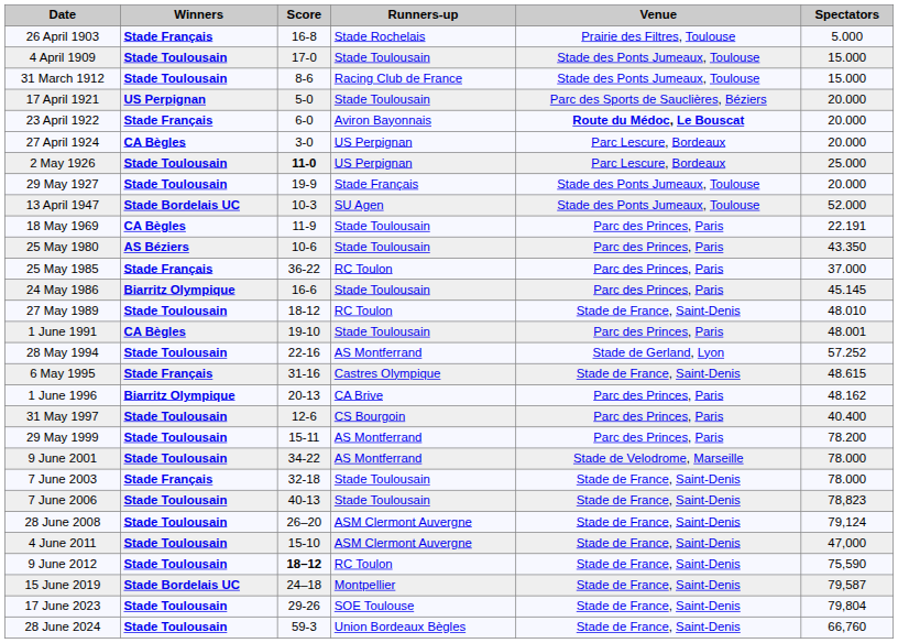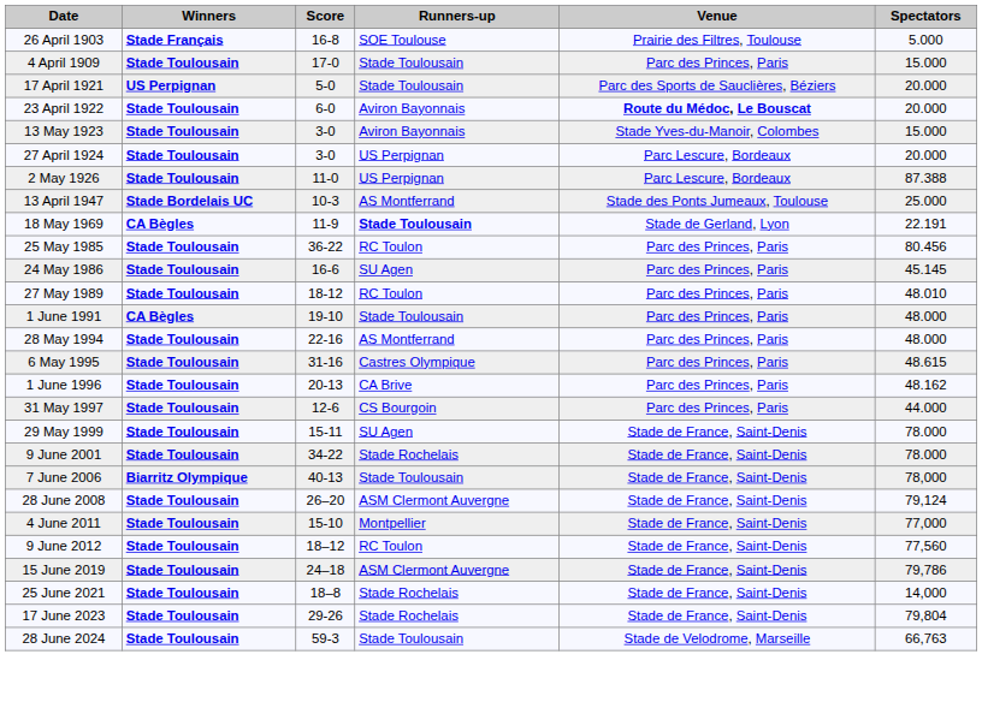26 April 1903 | Runners-up: Stade Rochelais -> SOE Toulouse
4 April 1909 | Venue: Stade des Ponts Jumeaux, Toulouse -> Parc des Princes, Paris
- row: 31 March 1912 | Stade Toulousain | 8-6 | Racing Club de France | Stade des Ponts Jumeaux, Toulouse | 15.000
23 April 1922 | Winners: Stade Français -> Stade Toulousain
+ row: 13 May 1923 | Stade Toulousain | 3-0 | Aviron Bayonnais | Stade Yves-du-Manoir, Colombes | 15.000
27 April 1924 | Winners: CA Bègles -> Stade Toulousain
2 May 1926 | Score: bold -> normal
2 May 1926 | Spectators: 25.000 -> 87.388
- row: 29 May 1927 | Stade Toulousain | 19-9 | Stade Français | Stade des Ponts Jumeaux, Toulouse | 20.000
13 April 1947 | Runners-up: SU Agen -> AS Montferrand
13 April 1947 | Spectators: 52.000 -> 25.000
18 May 1969 | Runners-up: normal -> bold
18 May 1969 | Venue: Parc des Princes, Paris -> Stade de Gerland, Lyon
- row: 25 May 1980 | AS Béziers | 10-6 | Stade Toulousain | Parc des Princes, Paris | 43.350
25 May 1985 | Winners: Stade Français -> Stade Toulousain
25 May 1985 | Spectators: 37.000 -> 80.456
24 May 1986 | Winners: Biarritz Olympique -> Stade Toulousain
24 May 1986 | Runners-up: Stade Toulousain -> SU Agen
27 May 1989 | Venue: Stade de France, Saint-Denis -> Parc des Princes, Paris
1 June 1991 | Spectators: 48.001 -> 48.000
28 May 1994 | Venue: Stade de Gerland, Lyon -> Parc des Princes, Paris
28 May 1994 | Spectators: 57.252 -> 48.000
6 May 1995 | Winners: Stade Français -> Stade Toulousain
6 May 1995 | Venue: Stade de France, Saint-Denis -> Parc des Princes, Paris
1 June 1996 | Winners: Biarritz Olympique -> Stade Toulousain
31 May 1997 | Spectators: 40.400 -> 44.000
29 May 1999 | Runners-up: AS Montferrand -> SU Agen
29 May 1999 | Venue: Parc des Princes, Paris -> Stade de France, Saint-Denis
29 May 1999 | Spectators: 78.200 -> 78.000
9 June 2001 | Runners-up: AS Montferrand -> Stade Rochelais
9 June 2001 | Venue: Stade de Velodrome, Marseille -> Stade de France, Saint-Denis
- row: 7 June 2003 | Stade Français | 32-18 | Stade Toulousain | Stade de France, Saint-Denis | 78.000
7 June 2006 | Winners: Stade Toulousain -> Biarritz Olympique
7 June 2006 | Spectators: 78,823 -> 78,000
4 June 2011 | Runners-up: ASM Clermont Auvergne -> Montpellier
4 June 2011 | Spectators: 47,000 -> 77,000
9 June 2012 | Score: bold -> normal
9 June 2012 | Spectators: 75,590 -> 77,560
15 June 2019 | Winners: Stade Bordelais UC -> Stade Toulousain
15 June 2019 | Runners-up: Montpellier -> ASM Clermont Auvergne
15 June 2019 | Spectators: 79,587 -> 79,786
+ row: 25 June 2021 | Stade Toulousain | 18–8 | Stade Rochelais | Stade de France, Saint-Denis | 14,000
17 June 2023 | Runners-up: SOE Toulouse -> Stade Rochelais
28 June 2024 | Runners-up: Union Bordeaux Bègles -> Stade Toulousain
28 June 2024 | Venue: Stade de France, Saint-Denis -> Stade de Velodrome, Marseille
28 June 2024 | Spectators: 66,760 -> 66,763
